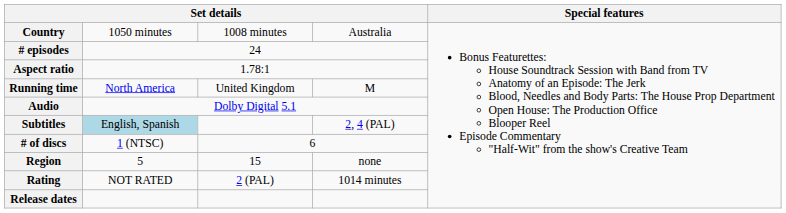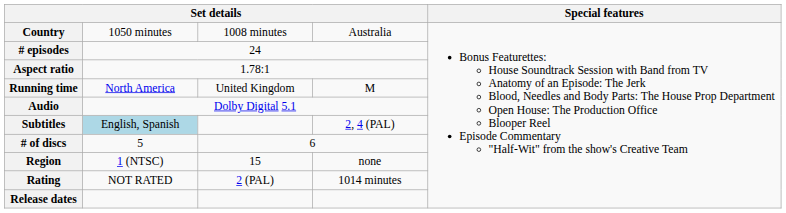# of discs | column 2: 1 (NTSC) -> 5
Region | column 2: 5 -> 1 (NTSC)
